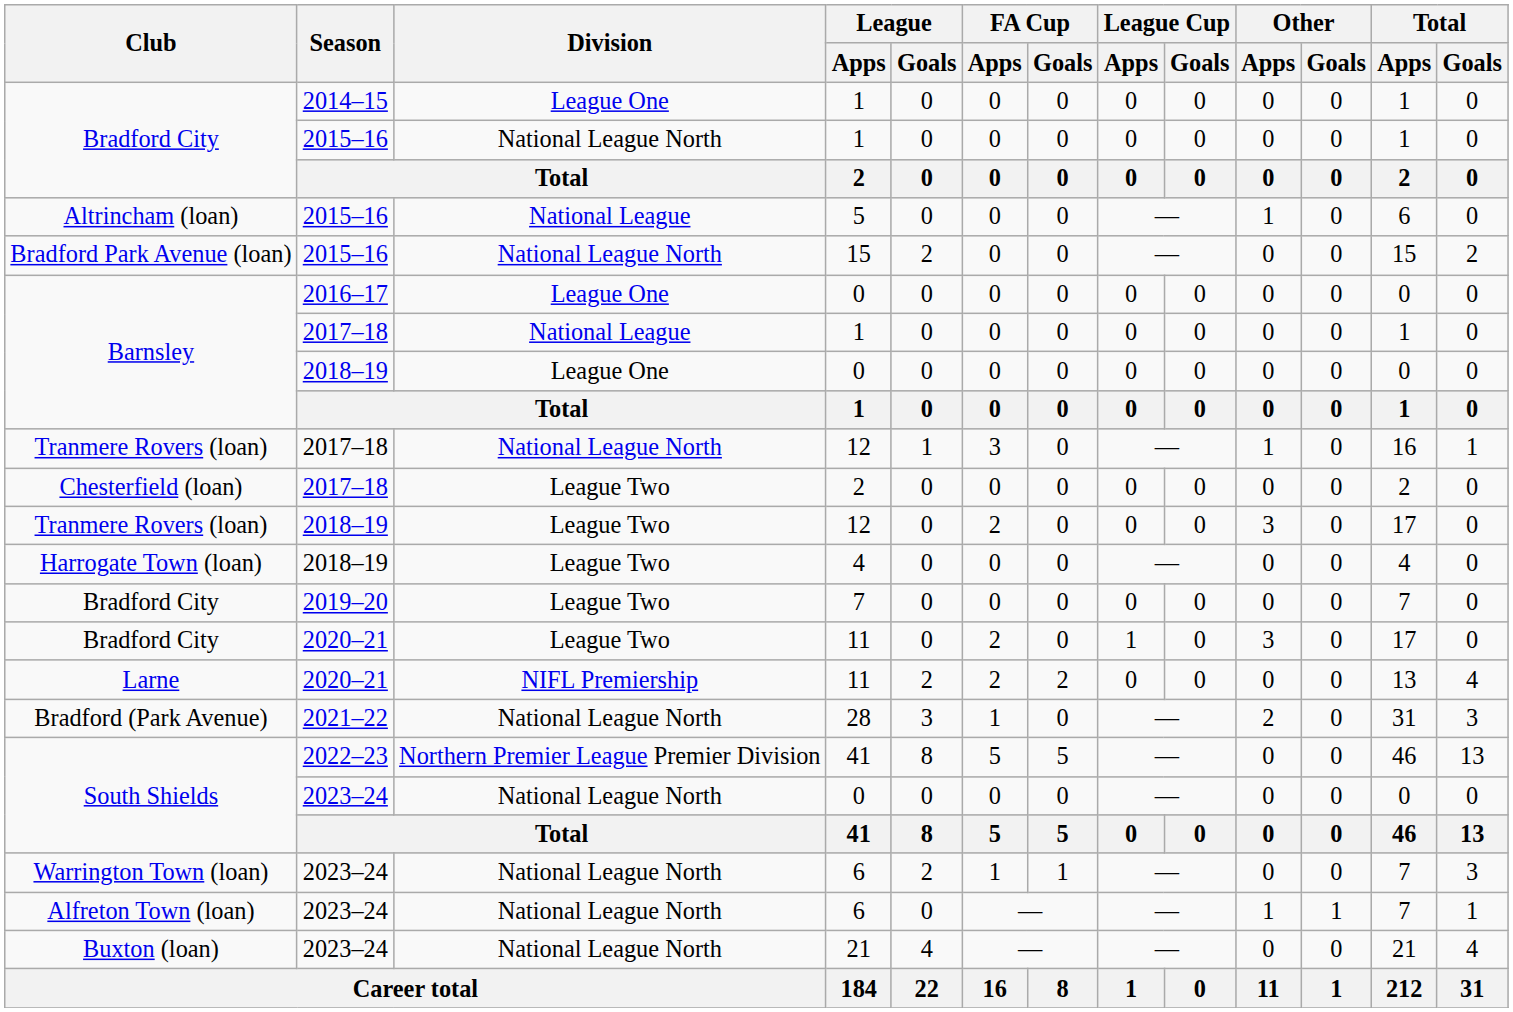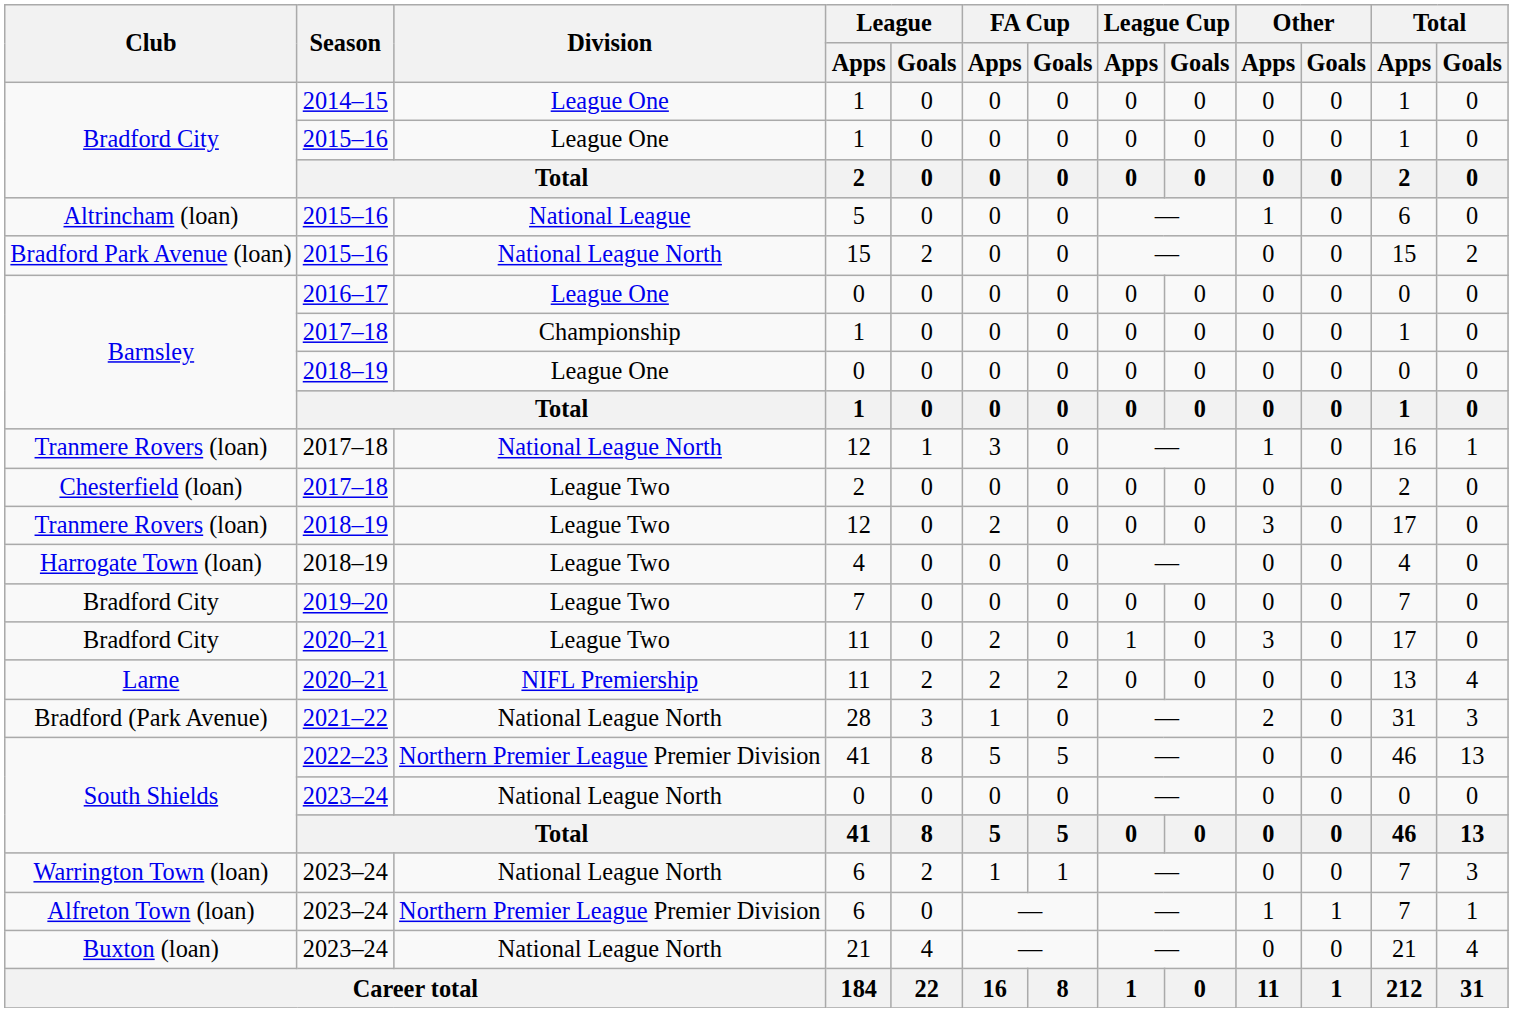Bradford City / 2015–16 | Division: National League North -> League One
Barnsley / 2017–18 | Division: National League -> Championship
Alfreton Town (loan) | Division: National League North -> Northern Premier League Premier Division
